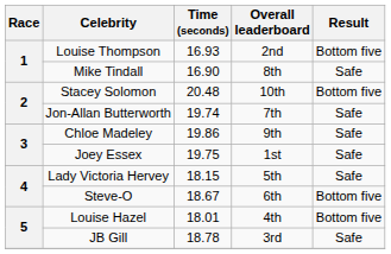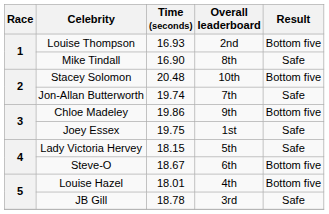Chloe Madeley | Result: Safe -> Bottom five
